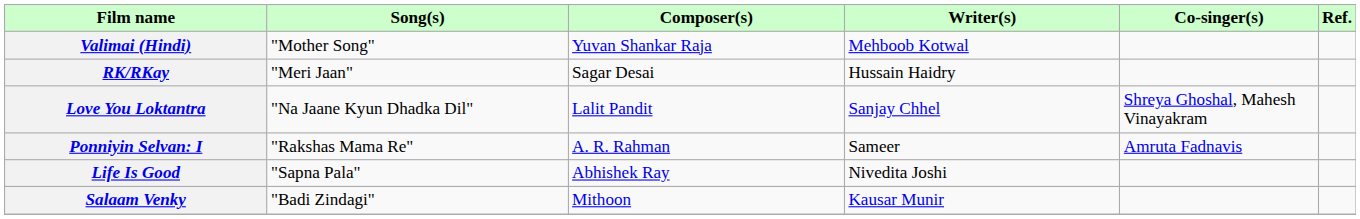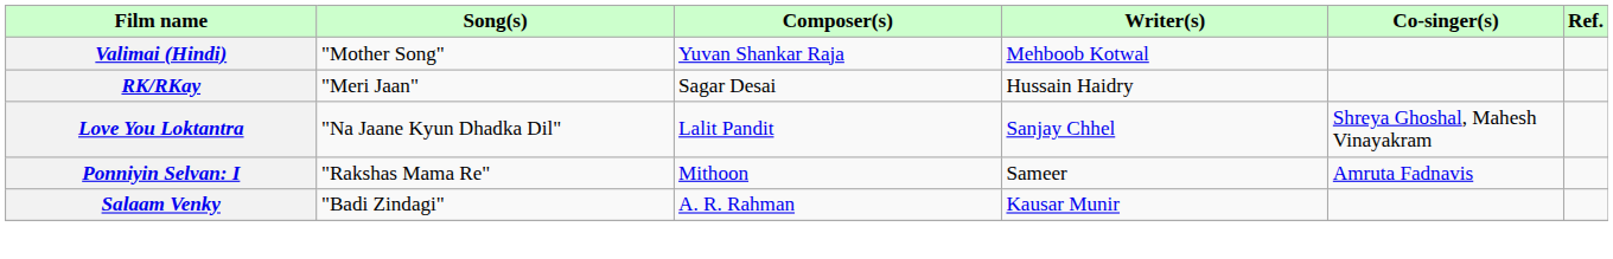Ponniyin Selvan: I | Composer(s): A. R. Rahman -> Mithoon
- row: Life Is Good | "Sapna Pala" | Abhishek Ray | Nivedita Joshi
Salaam Venky | Composer(s): Mithoon -> A. R. Rahman
